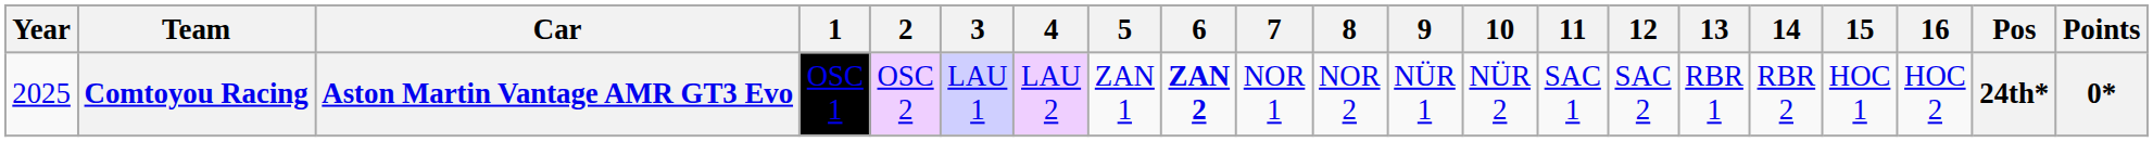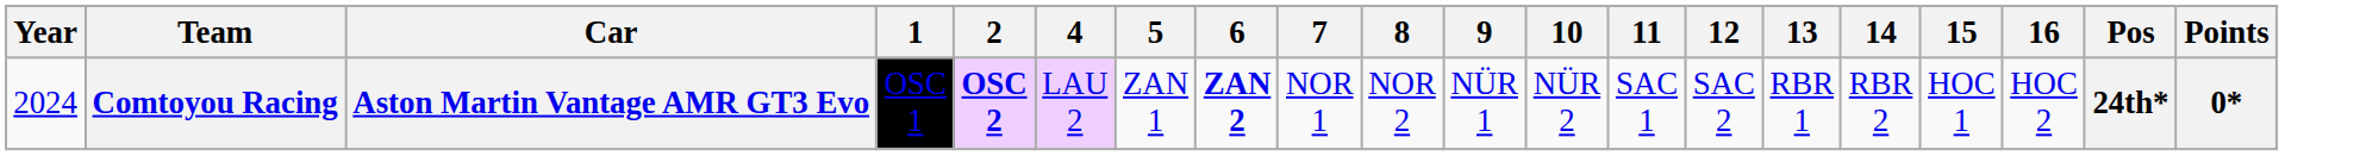- column: 3 | LAU 1
Comtoyou Racing | Year: 2025 -> 2024
Comtoyou Racing | 2: normal -> bold
